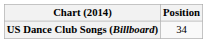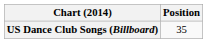US Dance Club Songs (Billboard) | Position: 34 -> 35
